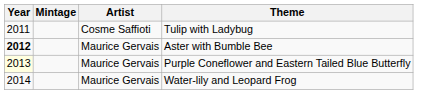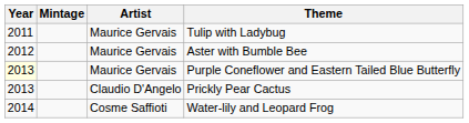Tulip with Ladybug | Artist: Cosme Saffioti -> Maurice Gervais
Aster with Bumble Bee | Year: bold -> normal
+ row: 2013 | Claudio D'Angelo | Prickly Pear Cactus
Water-lily and Leopard Frog | Artist: Maurice Gervais -> Cosme Saffioti
